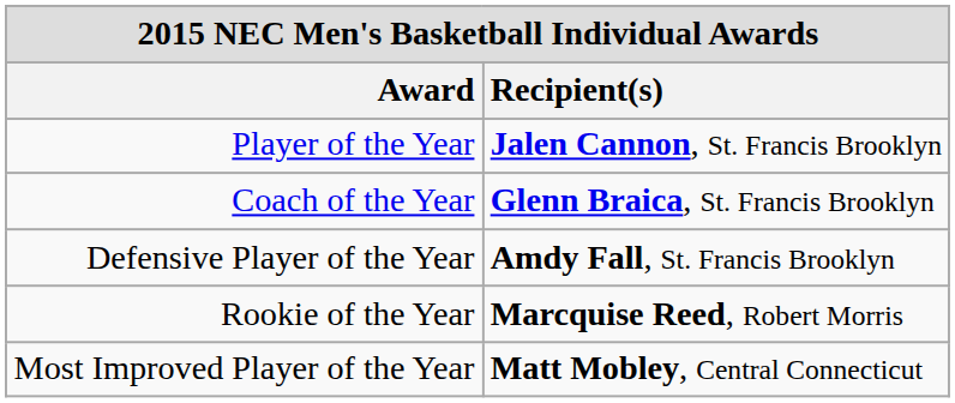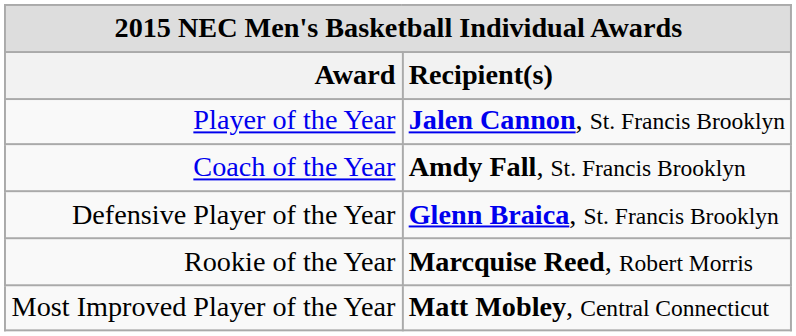Coach of the Year | Recipient(s): Glenn Braica, St. Francis Brooklyn -> Amdy Fall, St. Francis Brooklyn
Defensive Player of the Year | Recipient(s): Amdy Fall, St. Francis Brooklyn -> Glenn Braica, St. Francis Brooklyn
